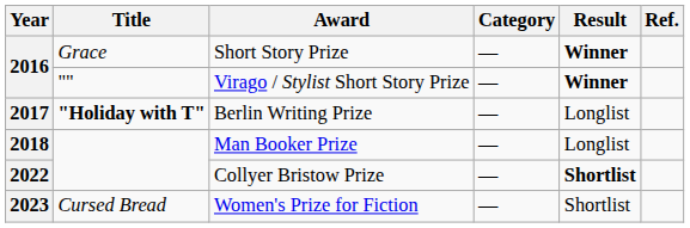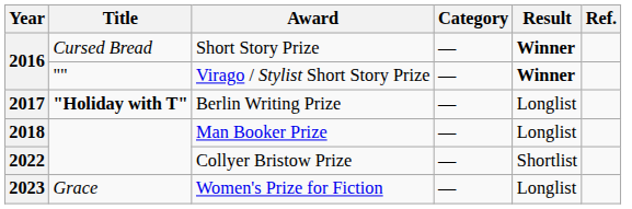Short Story Prize | Title: Grace -> Cursed Bread
Collyer Bristow Prize | Result: bold -> normal
Women's Prize for Fiction | Title: Cursed Bread -> Grace
Women's Prize for Fiction | Result: Shortlist -> Longlist
